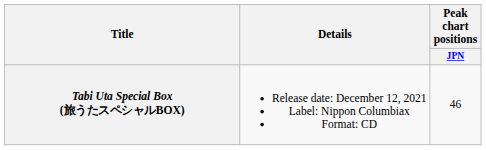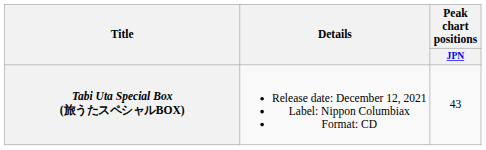Tabi Uta Special Box (旅うたスペシャルBOX) | Peak chart positions / JPN: 46 -> 43
